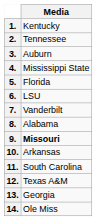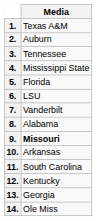1. | Media: Kentucky -> Texas A&M
2. | Media: Tennessee -> Auburn
3. | Media: Auburn -> Tennessee
12. | Media: Texas A&M -> Kentucky
